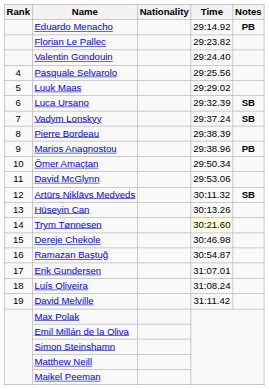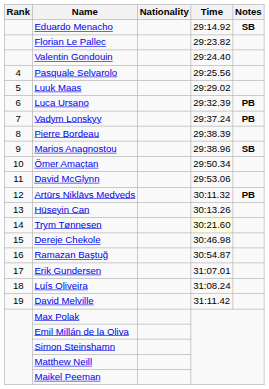Eduardo Menacho | Notes: PB -> SB
Luca Ursano | Notes: SB -> PB
Vadym Lonskyy | Notes: SB -> PB
Marios Anagnostou | Notes: PB -> SB
Artūrs Niklāvs Medveds | Notes: SB -> PB
